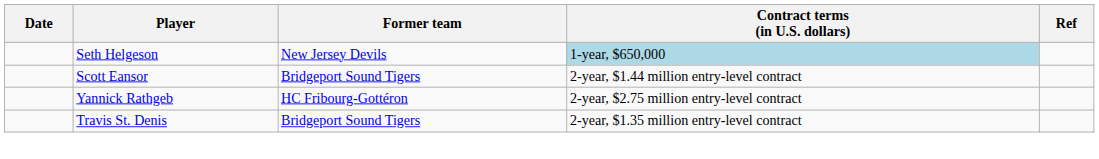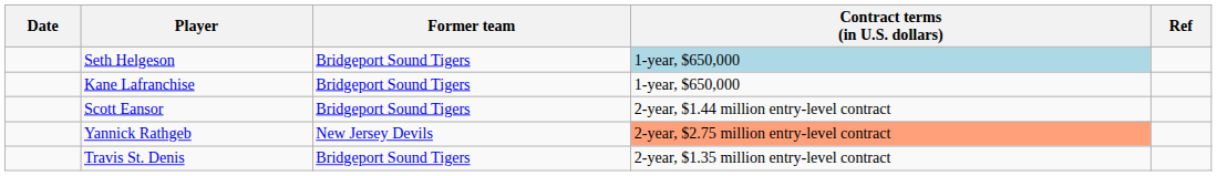Seth Helgeson | Former team: New Jersey Devils -> Bridgeport Sound Tigers
+ row: Kane Lafranchise | Bridgeport Sound Tigers | 1-year, $650,000
Yannick Rathgeb | Former team: HC Fribourg-Gottéron -> New Jersey Devils
Yannick Rathgeb | Contract terms (in U.S. dollars): no background -> lightsalmon background
